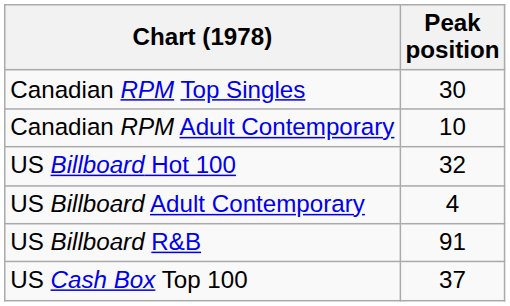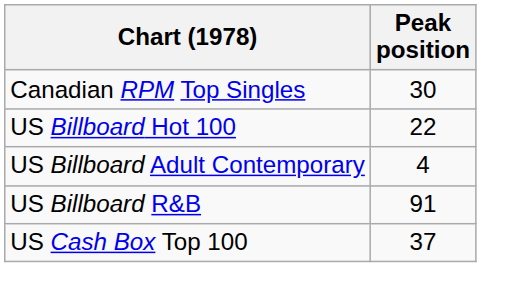- row: Canadian RPM Adult Contemporary | 10
US Billboard Hot 100 | Peak position: 32 -> 22
